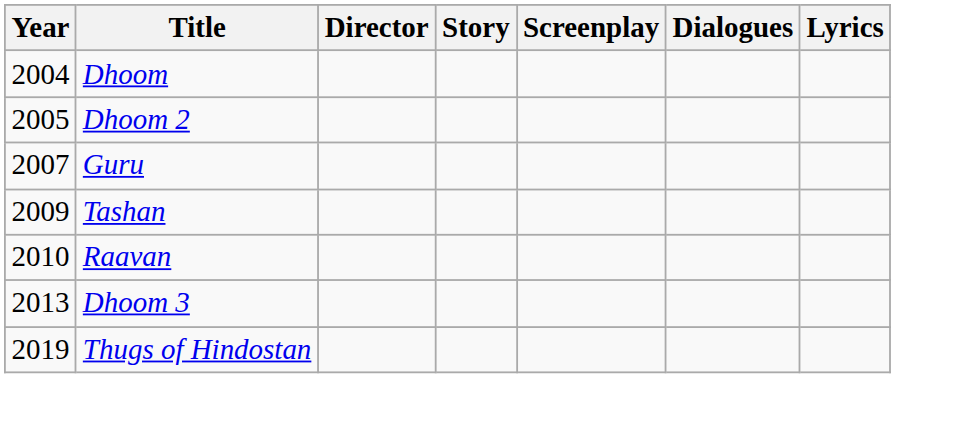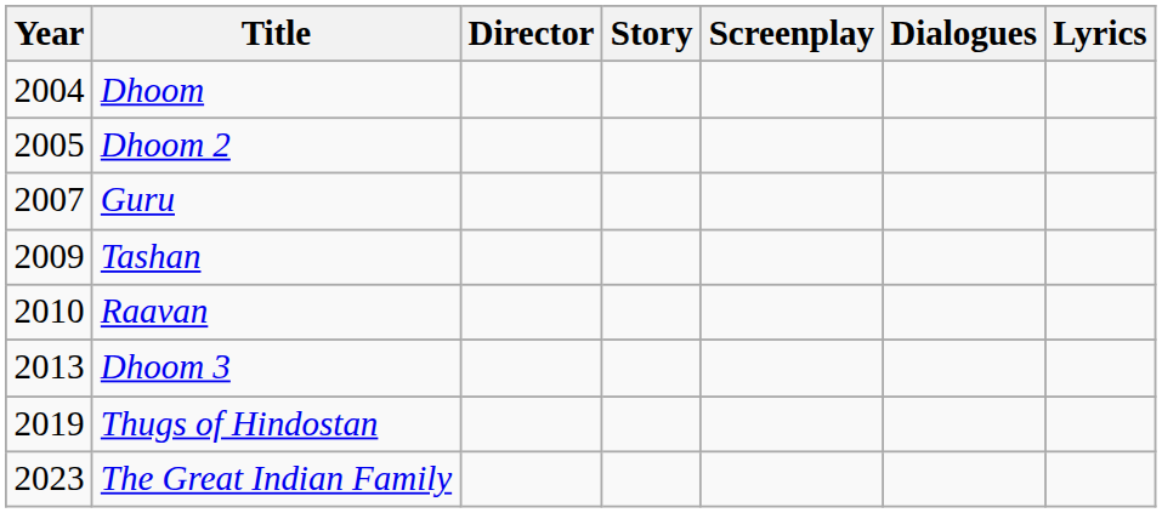+ row: 2023 | The Great Indian Family
